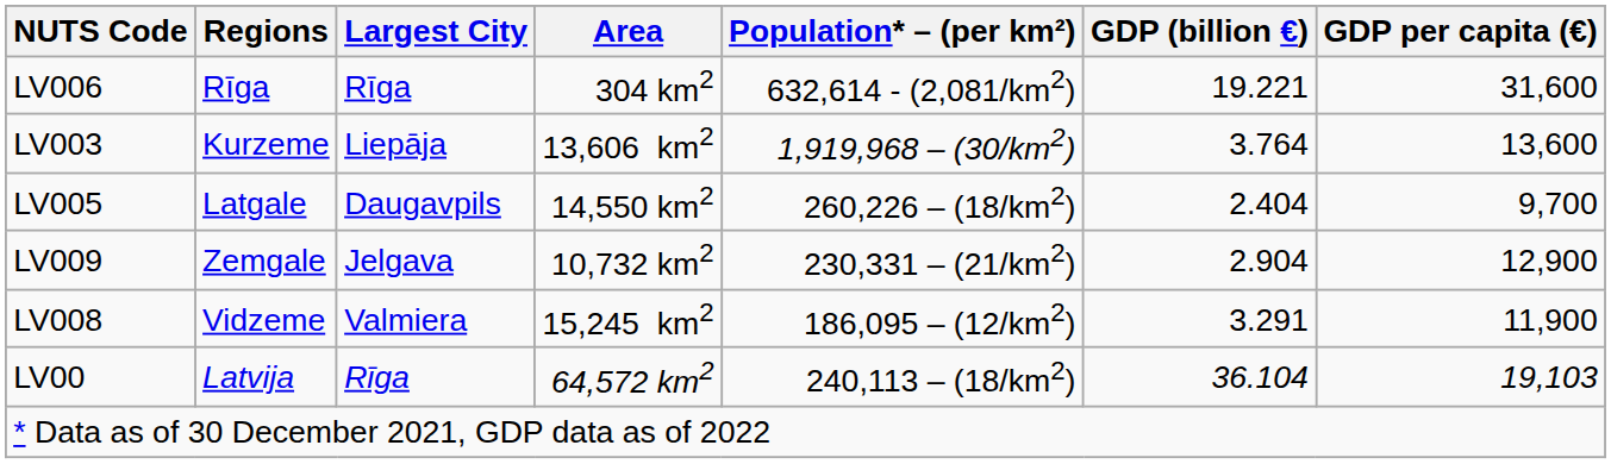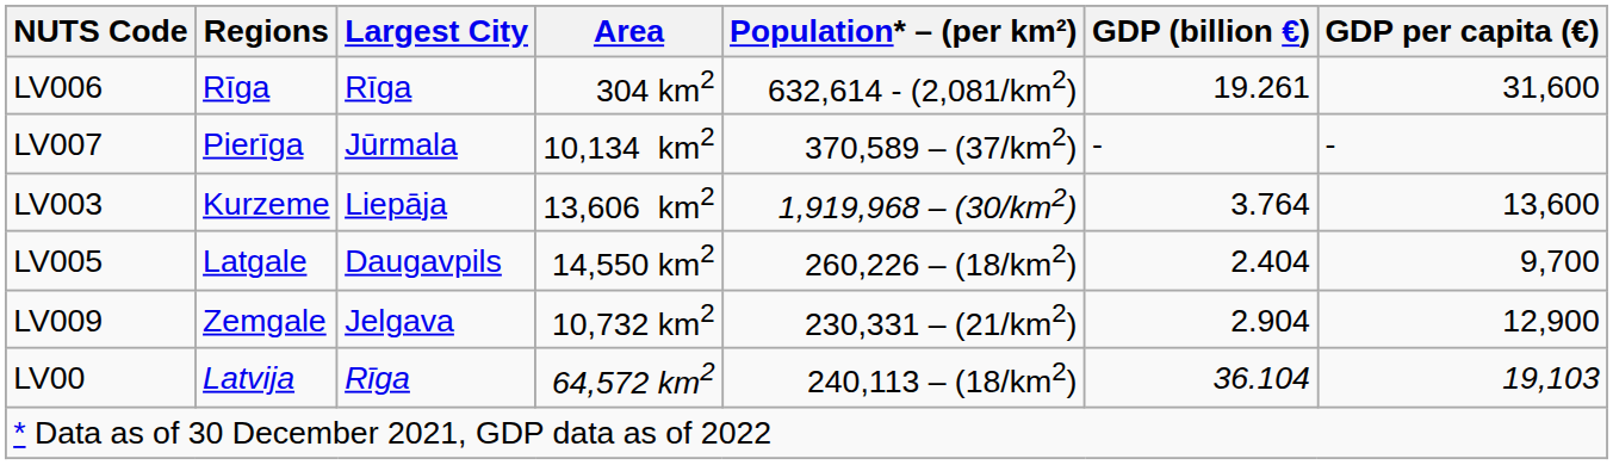LV006 | GDP (billion €): 19.221 -> 19.261
+ row: LV007 | Pierīga | Jūrmala | 10,134 km2 | 370,589 – (37/km2) | - | -
- row: LV008 | Vidzeme | Valmiera | 15,245 km2 | 186,095 – (12/km2) | 3.291 | 11,900
